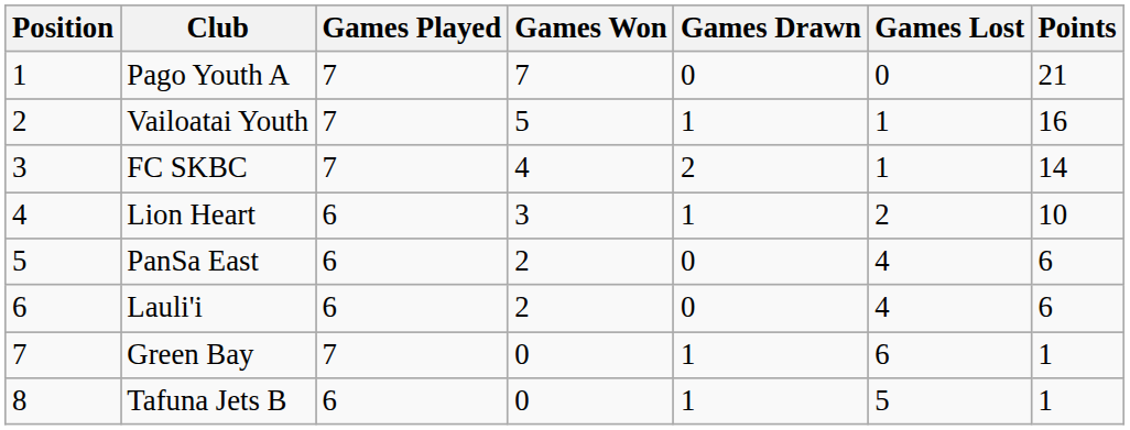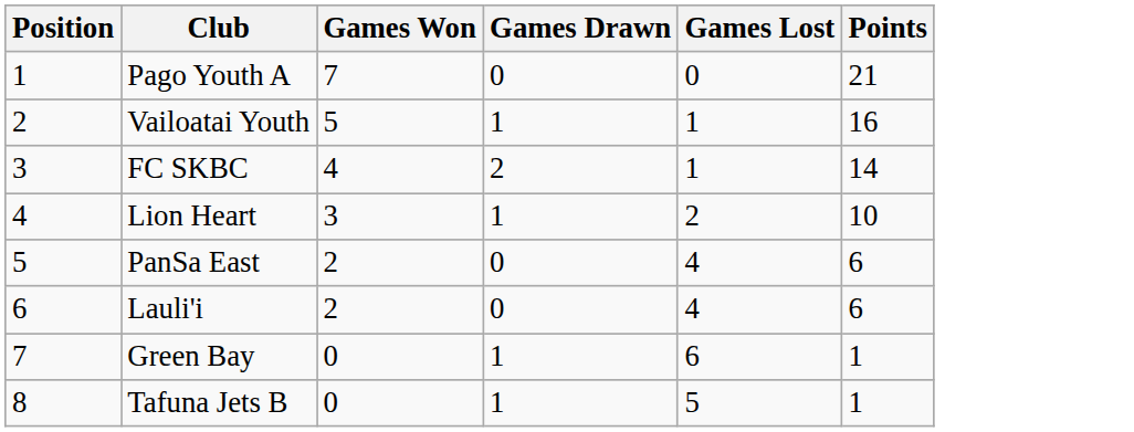- column: Games Played | 7 | 7 | 7 | 6 | 6 | 6 | 7 | 6
